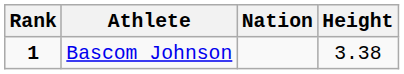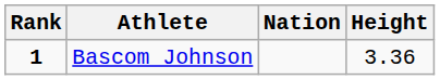Bascom Johnson | Height: 3.38 -> 3.36
